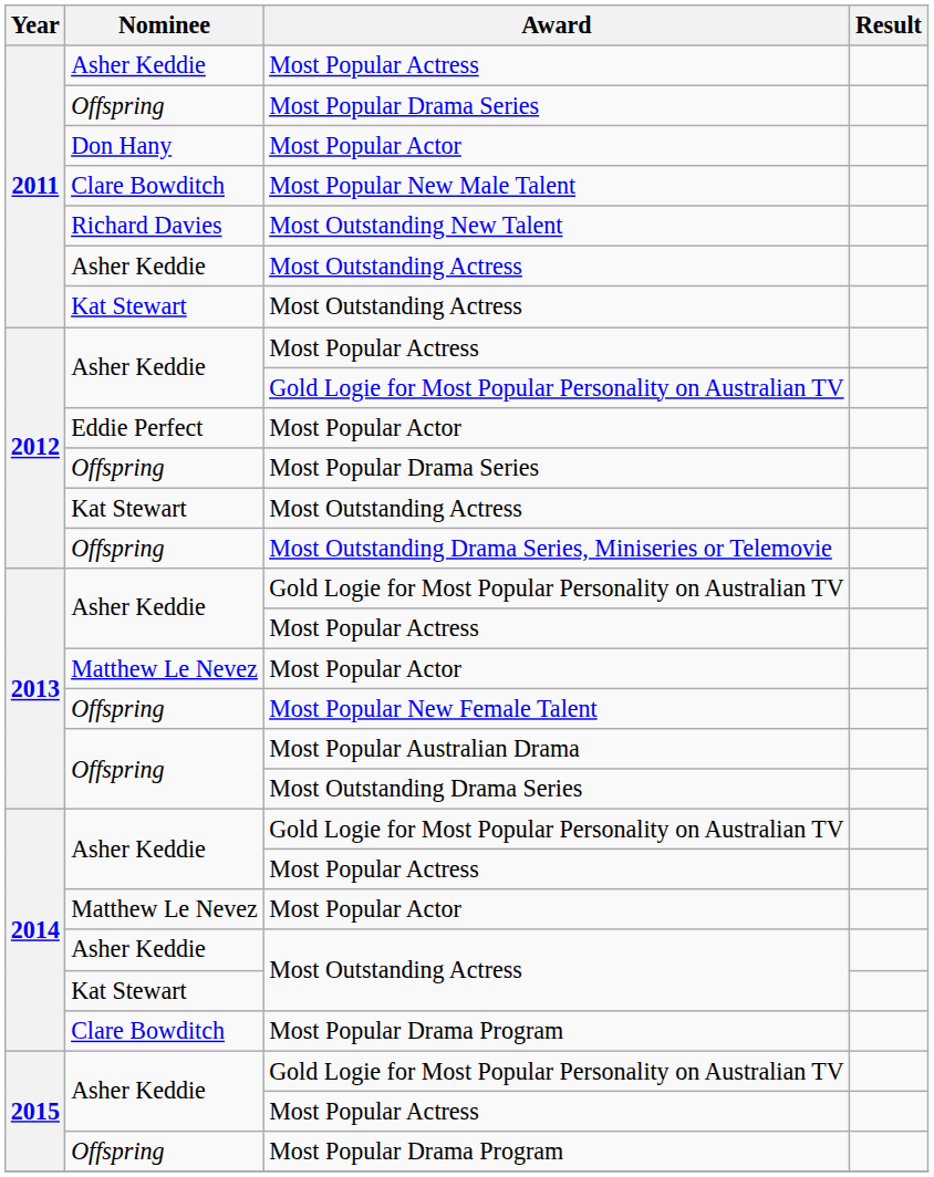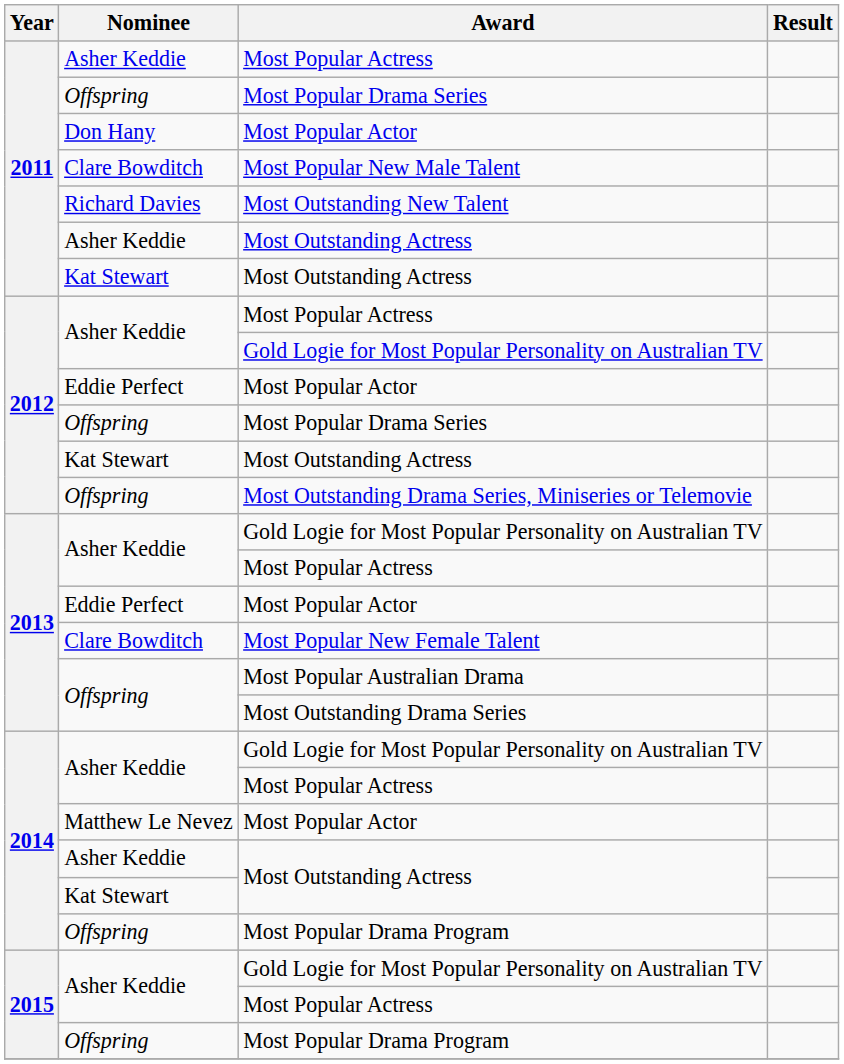2013 / Most Popular Actor | Nominee: Matthew Le Nevez -> Eddie Perfect
Most Popular New Female Talent | Nominee: Offspring -> Clare Bowditch
2014 / Most Popular Drama Program | Nominee: Clare Bowditch -> Offspring
